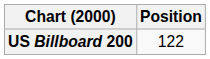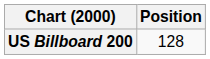US Billboard 200 | Position: 122 -> 128
